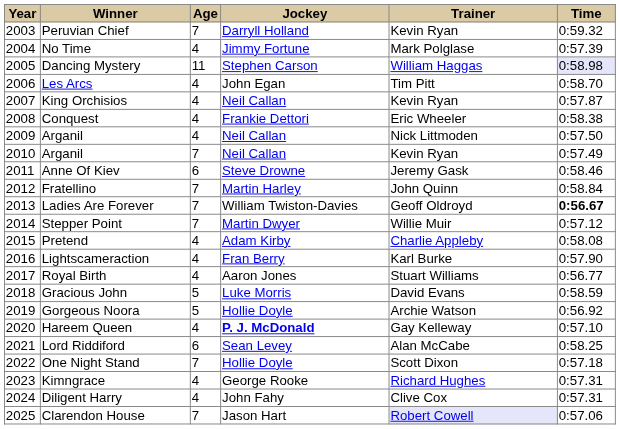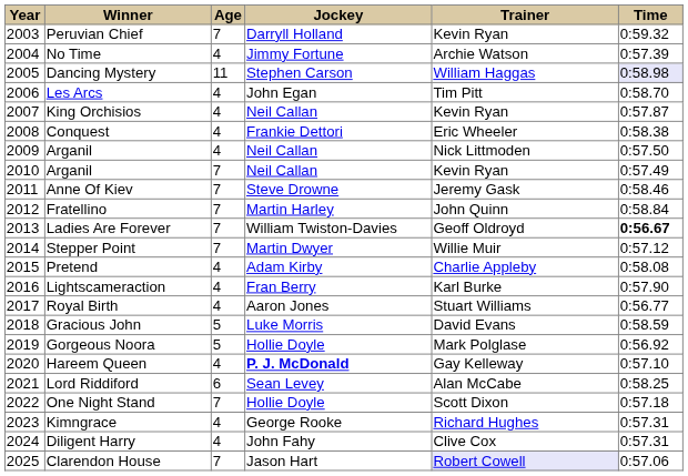No Time | Trainer: Mark Polglase -> Archie Watson
Anne Of Kiev | Age: 6 -> 7
Gorgeous Noora | Trainer: Archie Watson -> Mark Polglase
